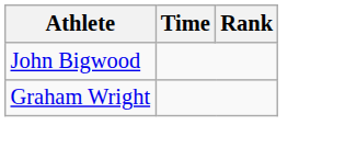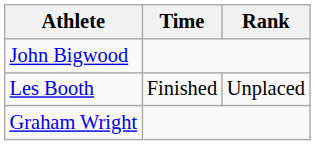+ row: Les Booth | Finished | Unplaced
